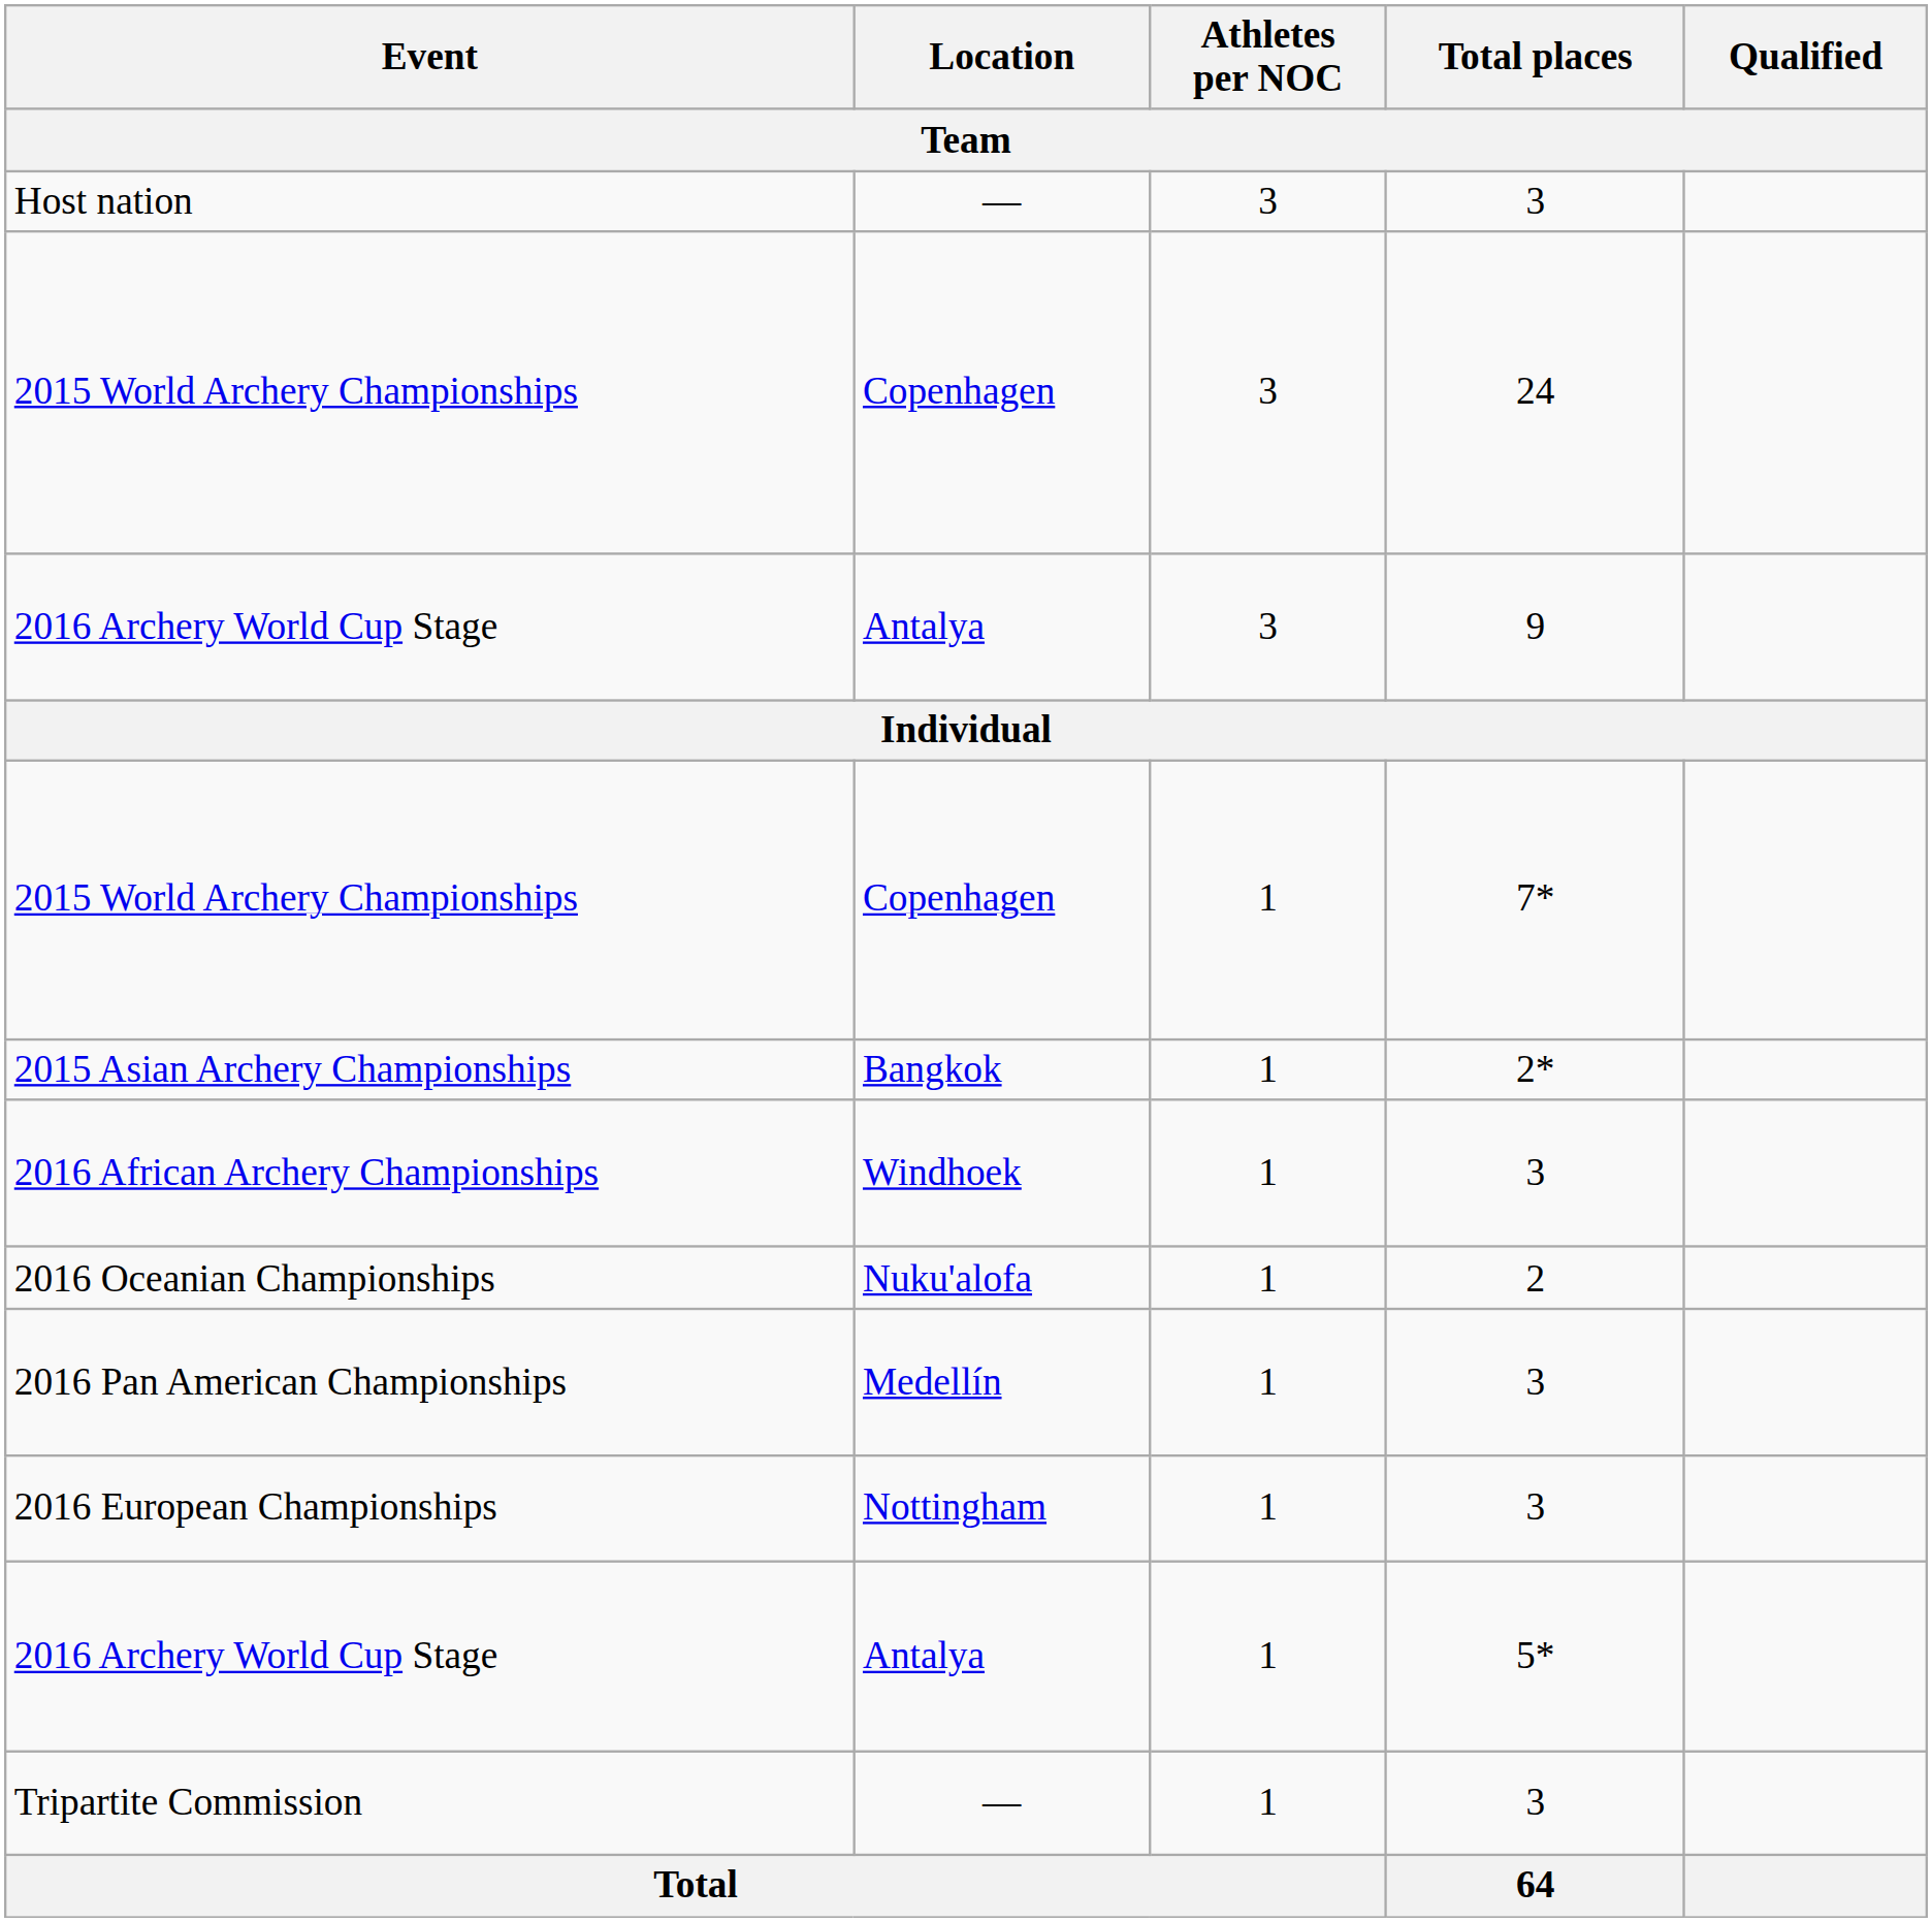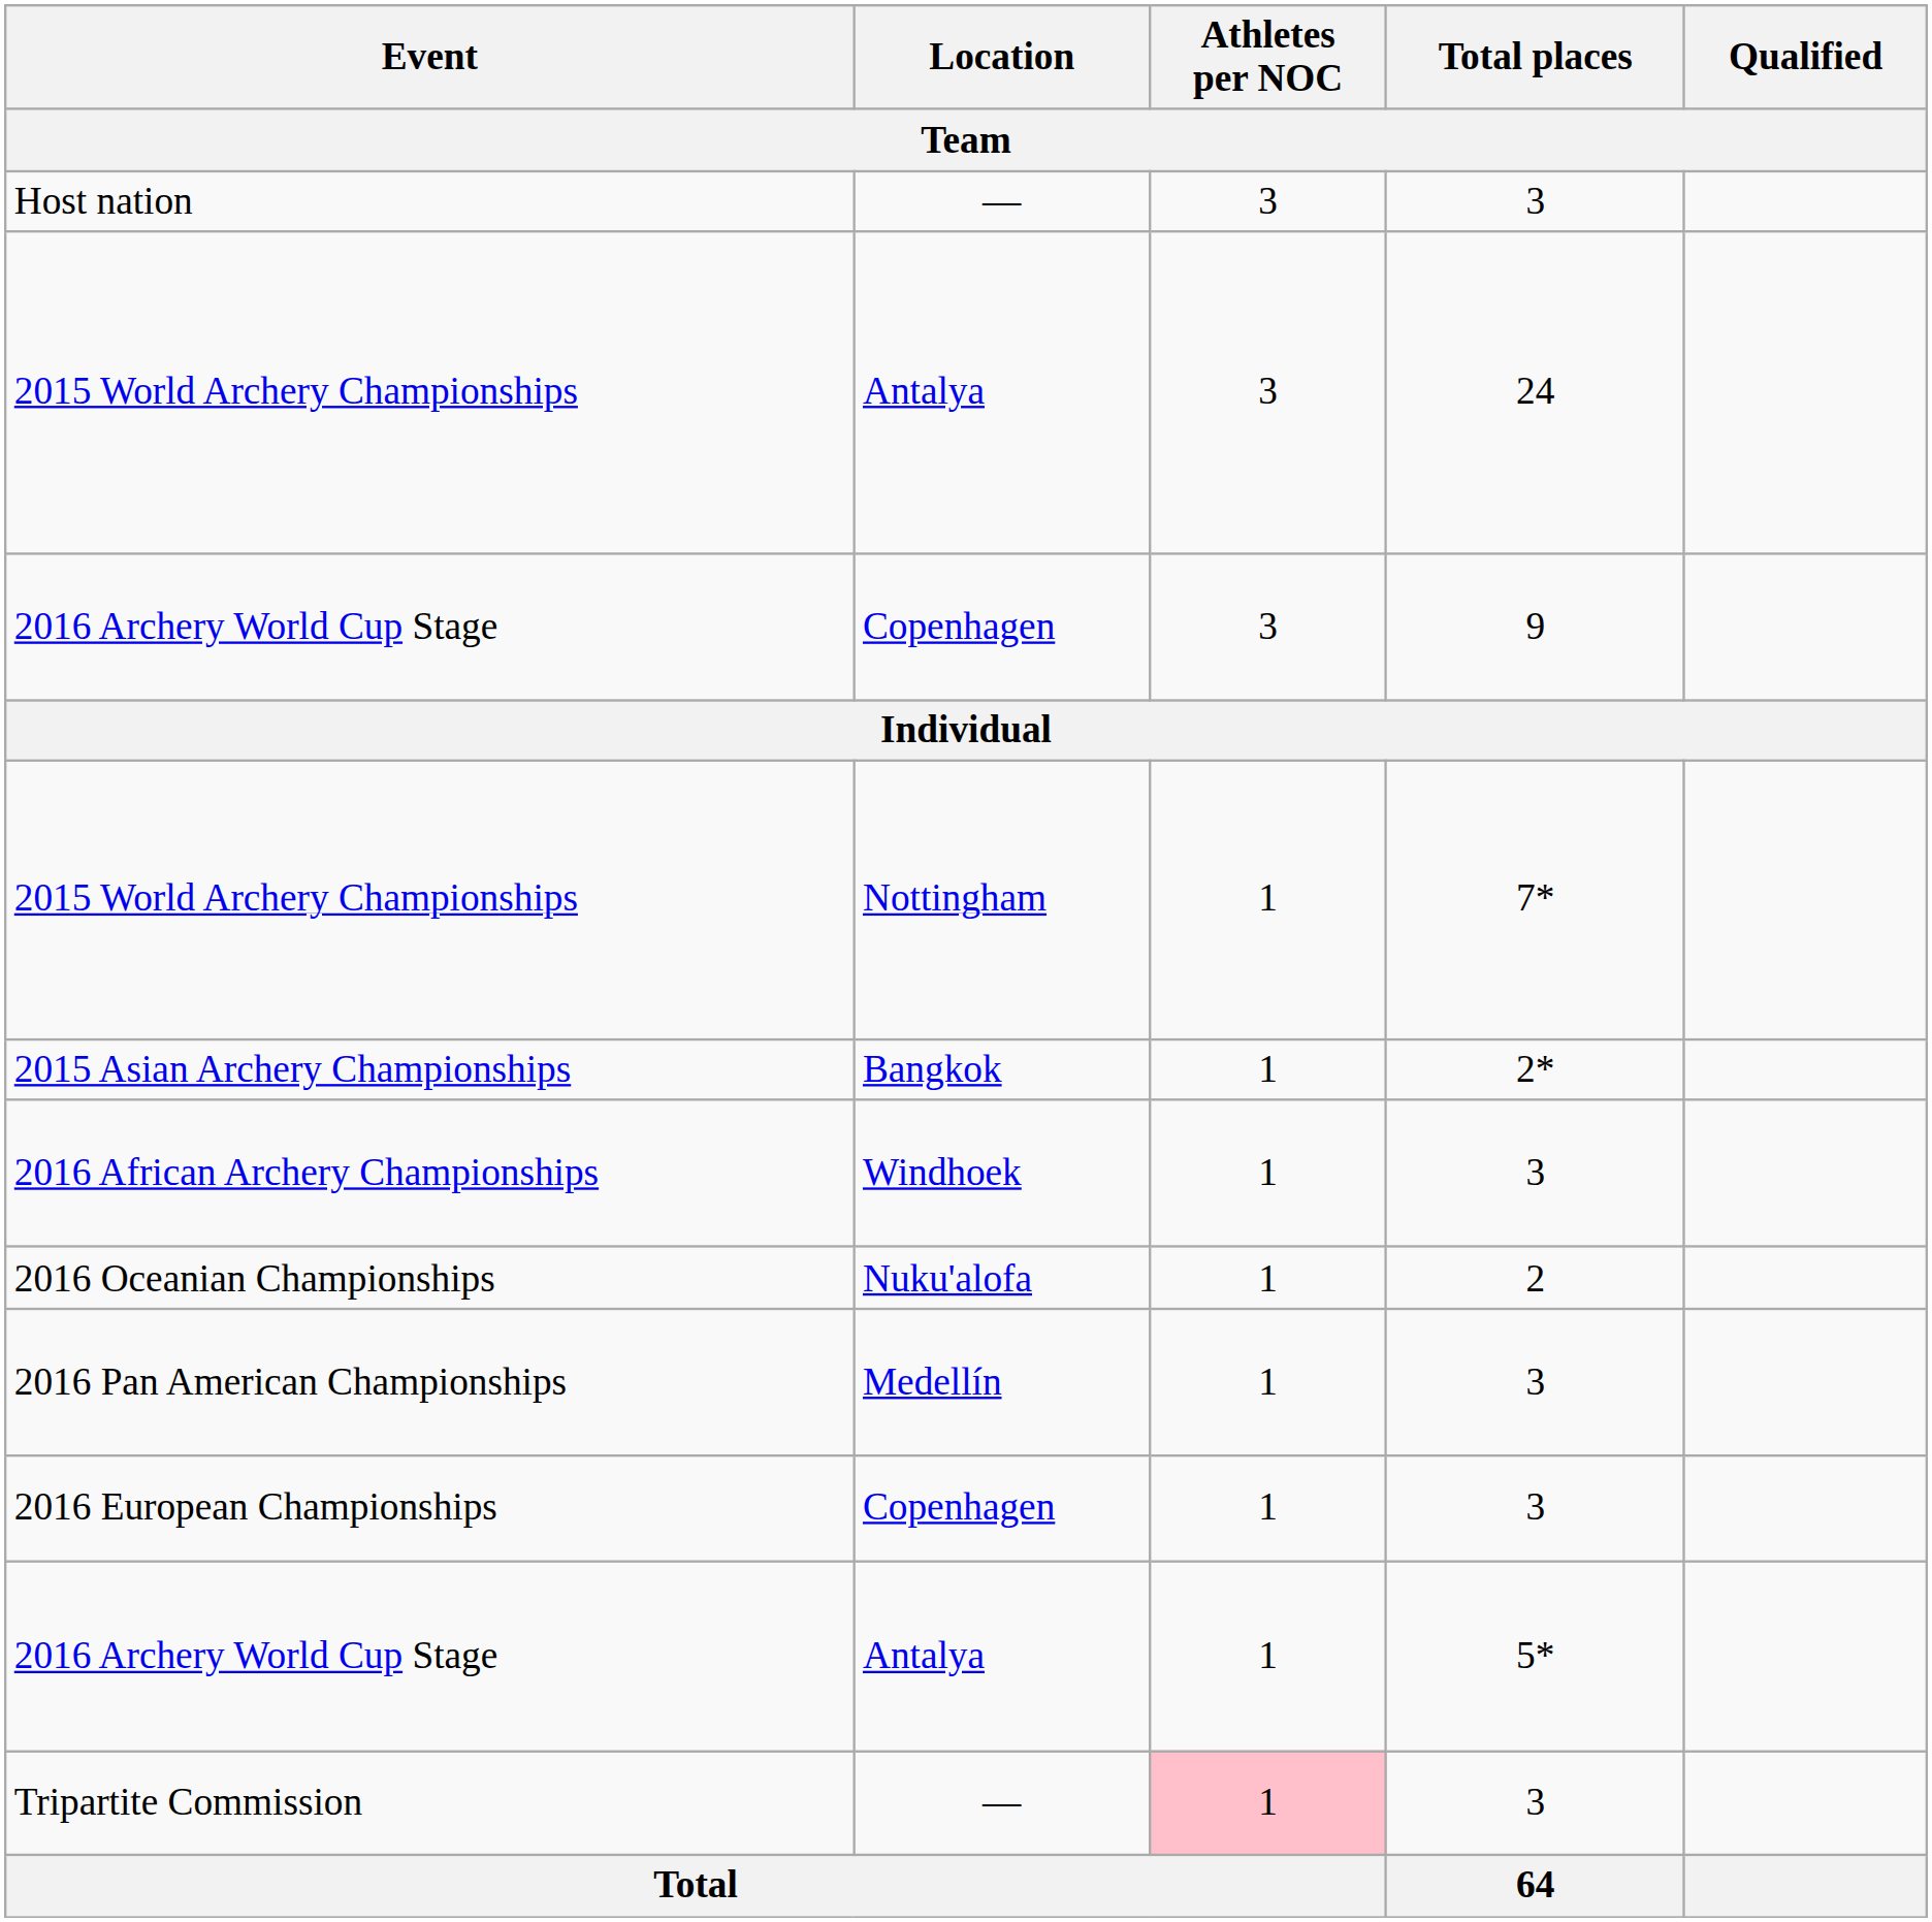2015 World Archery Championships / 24 | Location: Copenhagen -> Antalya
2016 Archery World Cup Stage / 9 | Location: Antalya -> Copenhagen
2015 World Archery Championships / 7* | Location: Copenhagen -> Nottingham
2016 European Championships | Location: Nottingham -> Copenhagen
Tripartite Commission | Athletes per NOC: no background -> pink background
